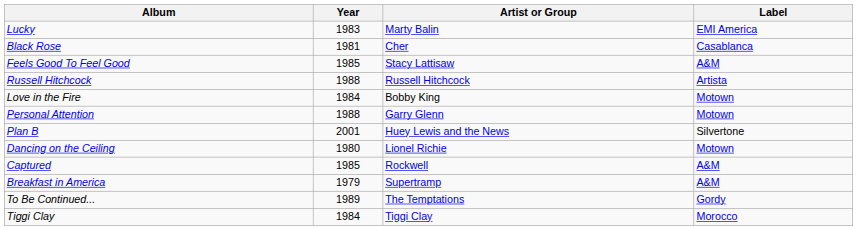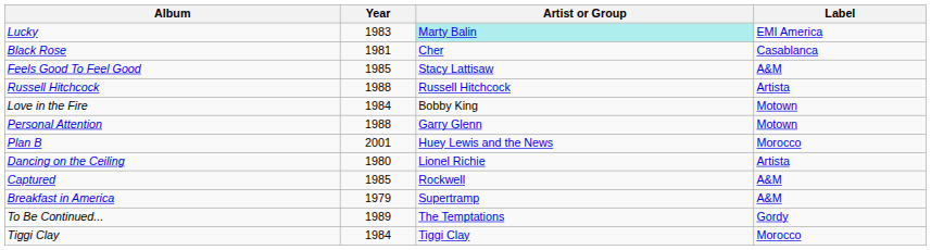Lucky | Artist or Group: no background -> paleturquoise background
Plan B | Label: Silvertone -> Morocco
Dancing on the Ceiling | Label: Motown -> Artista
